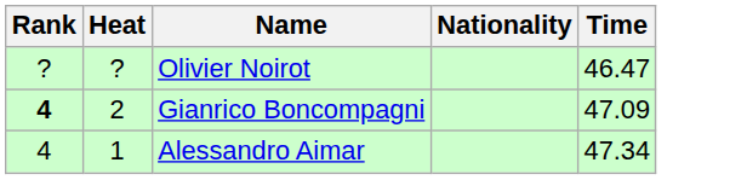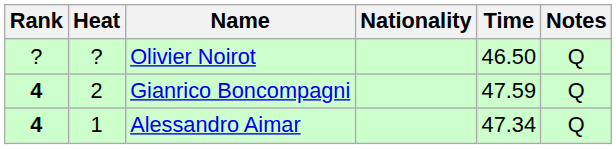+ column: Notes | Q | Q | Q
Olivier Noirot | Time: 46.47 -> 46.50
Gianrico Boncompagni | Time: 47.09 -> 47.59
Alessandro Aimar | Rank: normal -> bold
